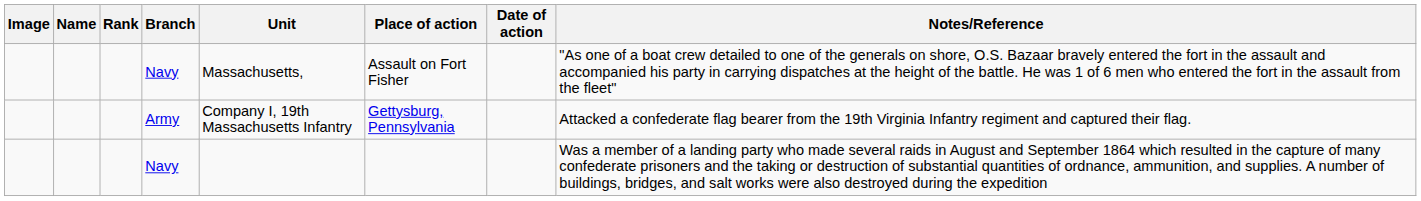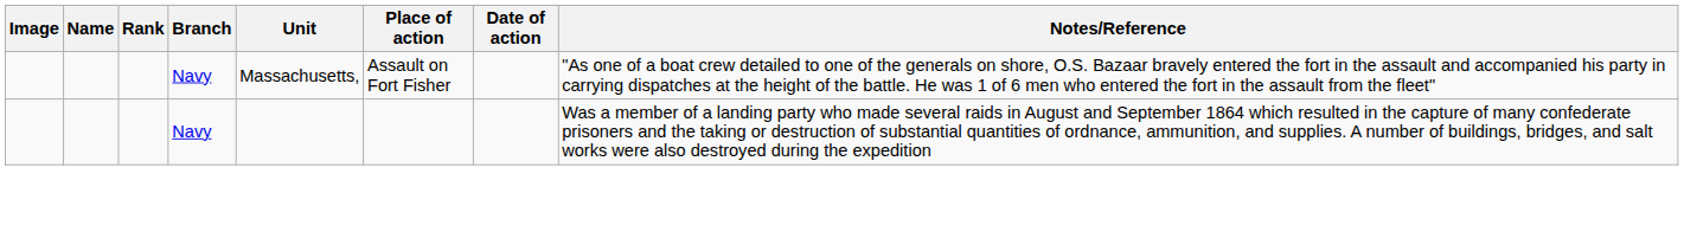- row: Army | Company I, 19th Massachusetts Infantry | Gettysburg, Pennsylvania | Attacked a confederate flag bearer from the 19th Virginia Infantry regiment and captured their flag.
